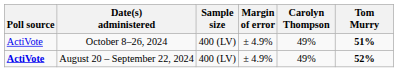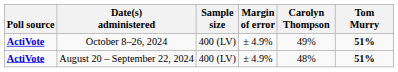October 8–26, 2024 | Poll source: normal -> bold
August 20 – September 22, 2024 | Carolyn Thompson: 49% -> 48%
August 20 – September 22, 2024 | Tom Murry: 52% -> 51%
